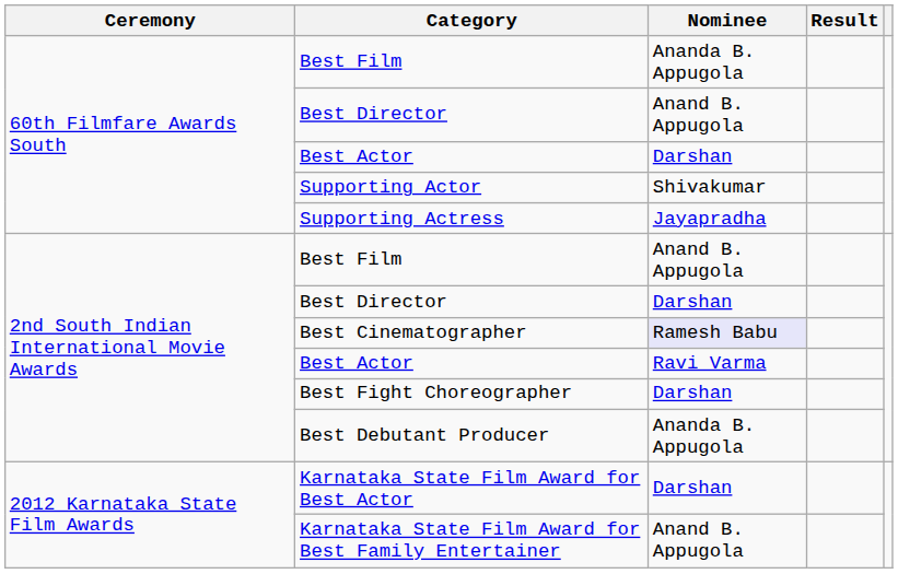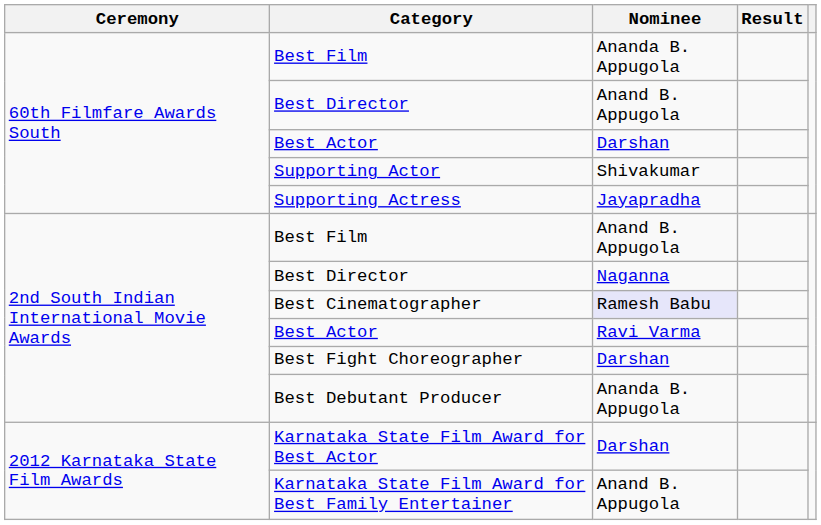2nd South Indian International Movie Awards / Best Director | Nominee: Darshan -> Naganna
